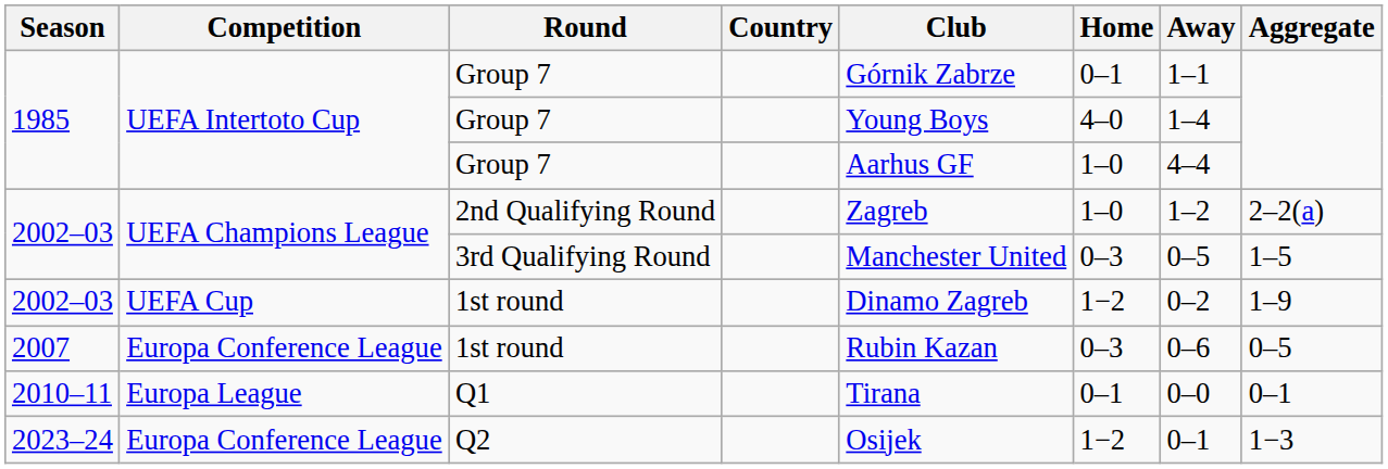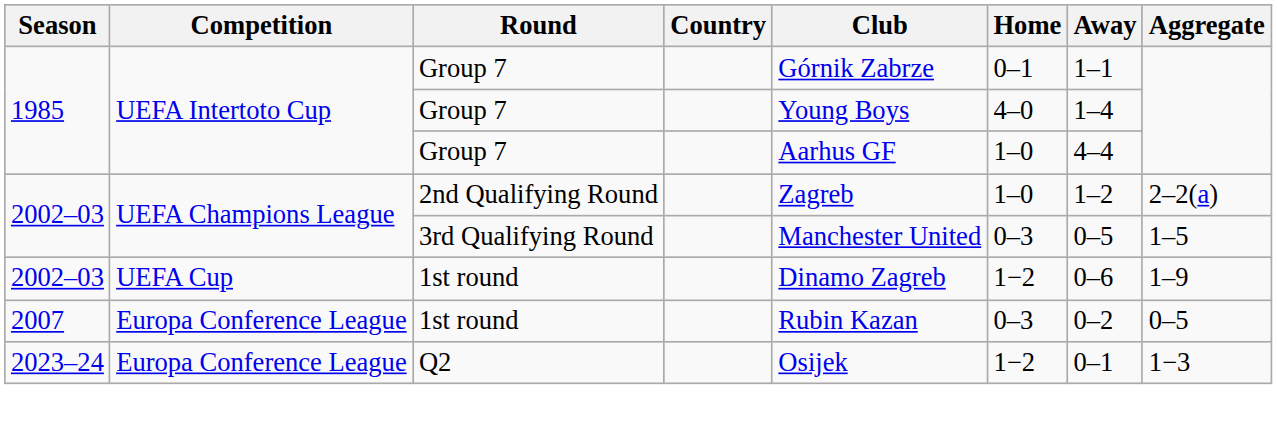2002–03 / 1st round | Away: 0–2 -> 0–6
2007 / 1st round | Away: 0–6 -> 0–2
- row: 2010–11 | Europa League | Q1 | Tirana | 0–1 | 0–0 | 0–1
